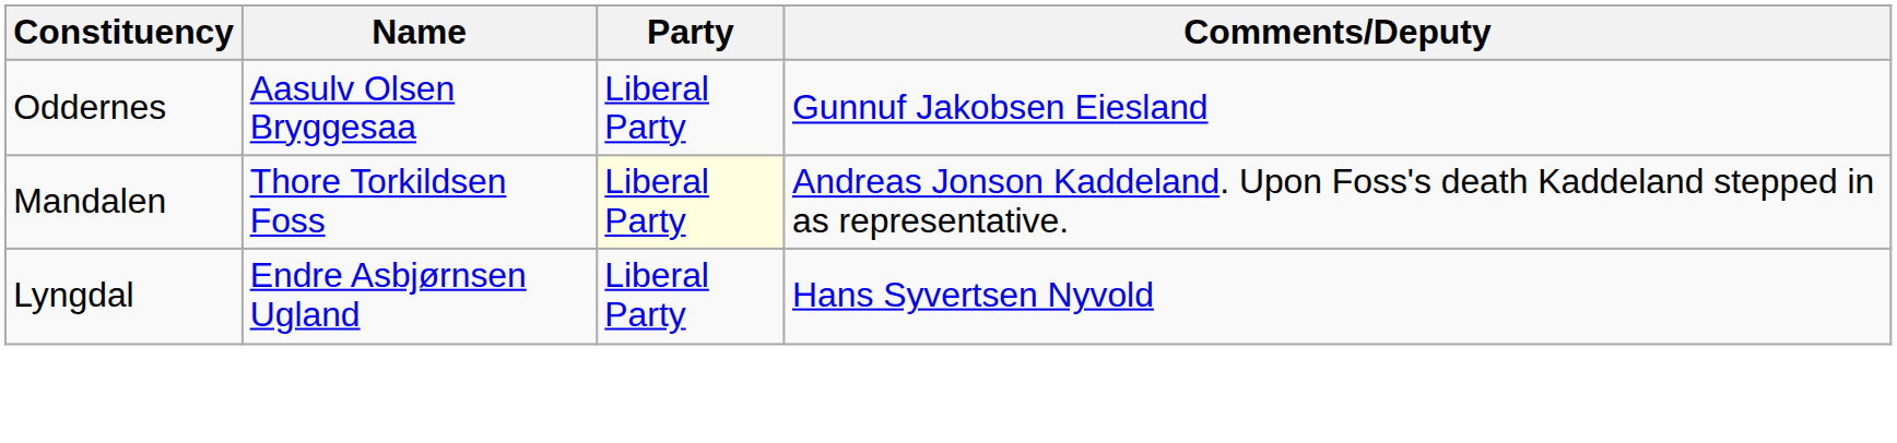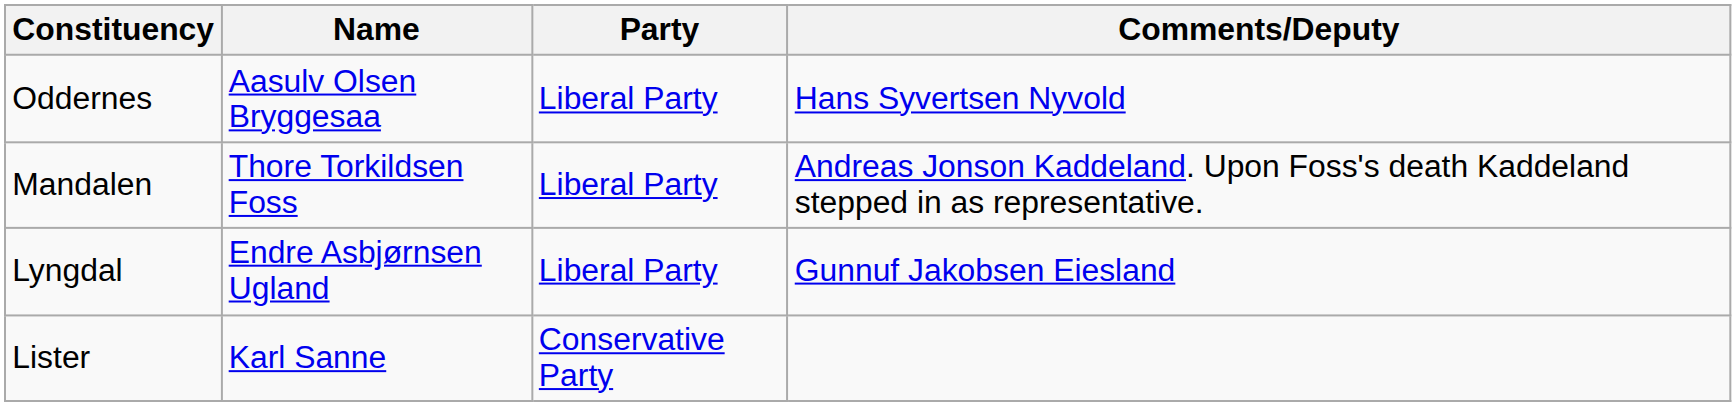Oddernes | Comments/Deputy: Gunnuf Jakobsen Eiesland -> Hans Syvertsen Nyvold
Mandalen | Party: lightyellow background -> no background
Lyngdal | Comments/Deputy: Hans Syvertsen Nyvold -> Gunnuf Jakobsen Eiesland
+ row: Lister | Karl Sanne | Conservative Party
